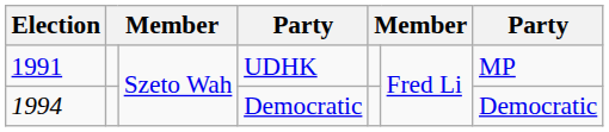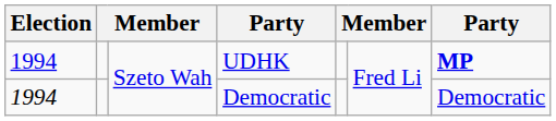UDHK | Election: 1991 -> 1994
UDHK | column 7: normal -> bold
